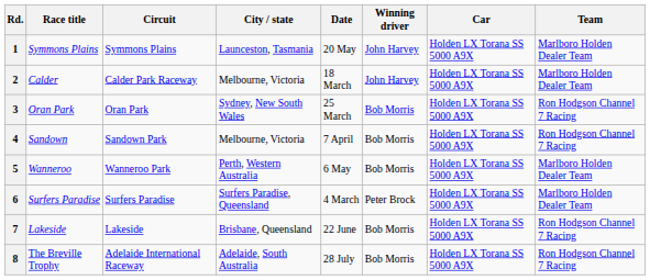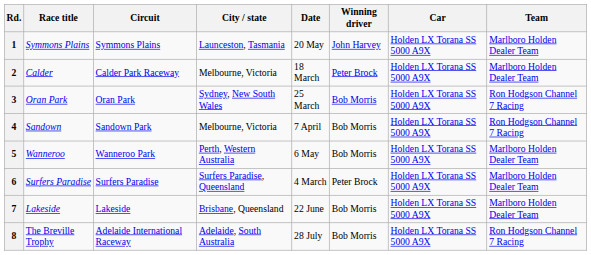2 | Winning driver: John Harvey -> Peter Brock
7 | Team: Ron Hodgson Channel 7 Racing -> Marlboro Holden Dealer Team
